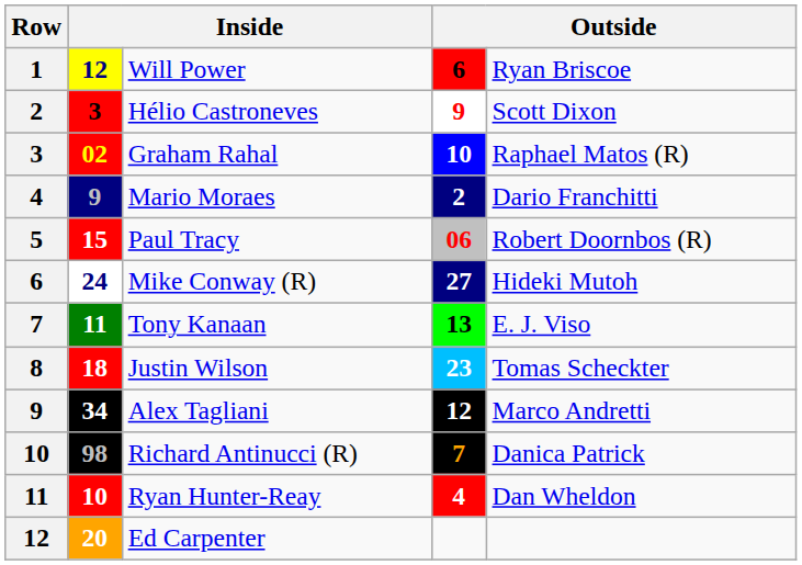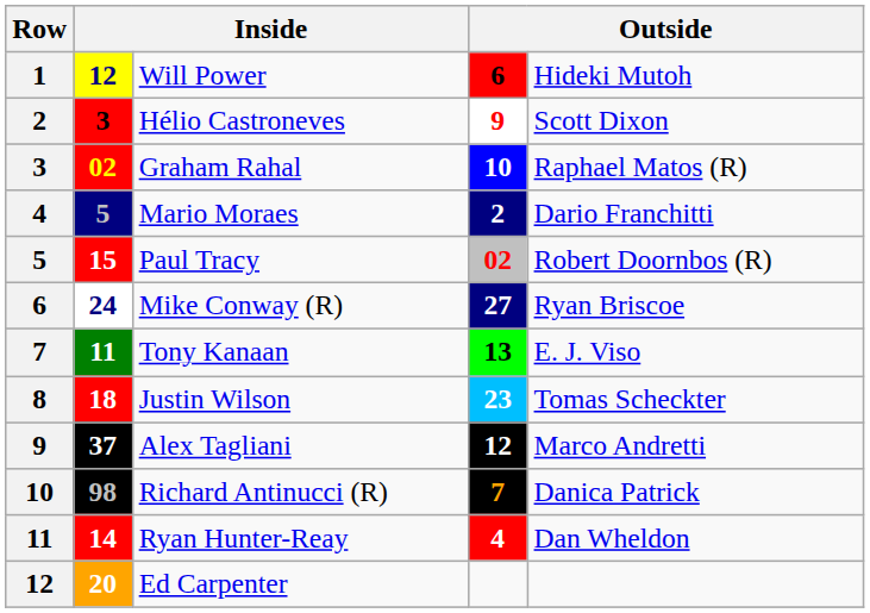Will Power | column 5: Ryan Briscoe -> Hideki Mutoh
Mario Moraes | column 2: 9 -> 5
Paul Tracy | column 4: 06 -> 02
Mike Conway (R) | column 5: Hideki Mutoh -> Ryan Briscoe
Alex Tagliani | column 2: 34 -> 37
Ryan Hunter-Reay | column 2: 10 -> 14
